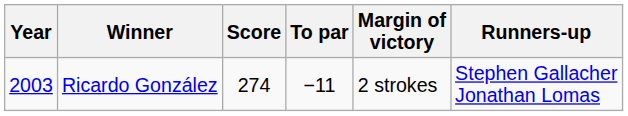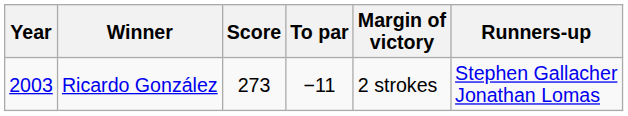Ricardo González | Score: 274 -> 273
